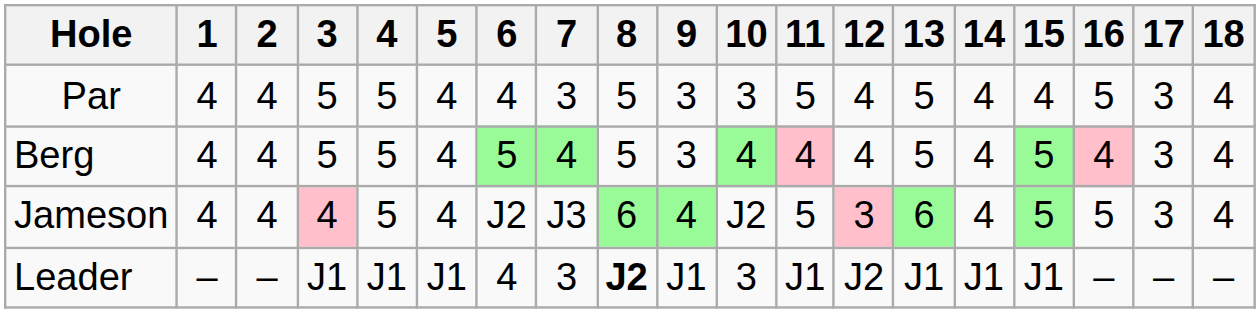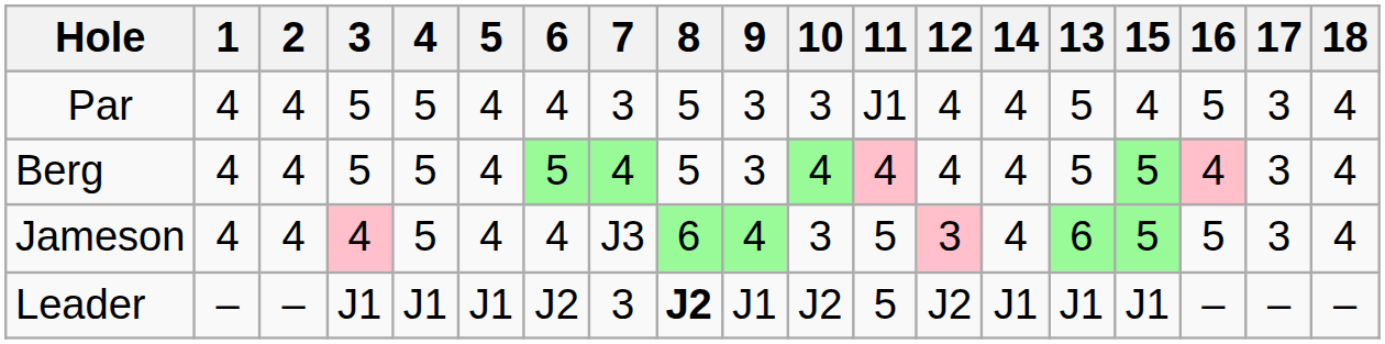columns swapped: 13 <-> 14
Par | 11: 5 -> J1
Jameson | 6: J2 -> 4
Jameson | 10: J2 -> 3
Leader | 6: 4 -> J2
Leader | 10: 3 -> J2
Leader | 11: J1 -> 5
